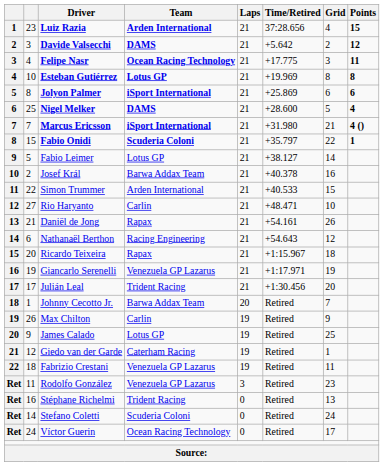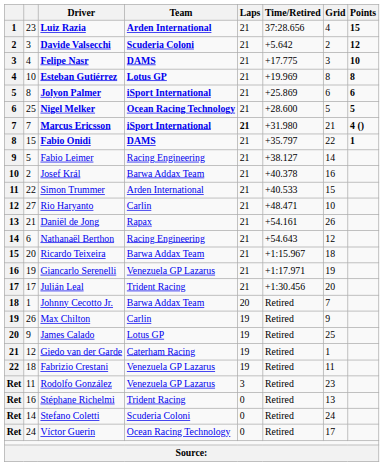Davide Valsecchi | Team: DAMS -> Scuderia Coloni
Felipe Nasr | Team: Ocean Racing Technology -> DAMS
Felipe Nasr | Points: 11 -> 10
Nigel Melker | Team: DAMS -> Ocean Racing Technology
Nigel Melker | Points: 4 -> 5
Marcus Ericsson | Laps: normal -> bold
Fabio Onidi | Team: Scuderia Coloni -> DAMS
Fabio Leimer | Team: Lotus GP -> Racing Engineering
Ricardo Teixeira | Team: Rapax -> Barwa Addax Team
